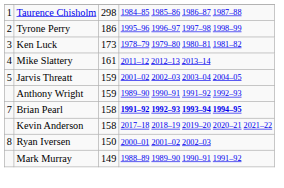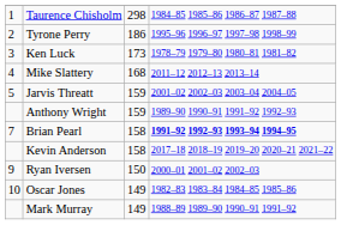Mike Slattery | column 3: 161 -> 168
Ryan Iversen | column 1: 8 -> 9
+ row: 10 | Oscar Jones | 149 | 1982–83 1983–84 1984–85 1985–86
